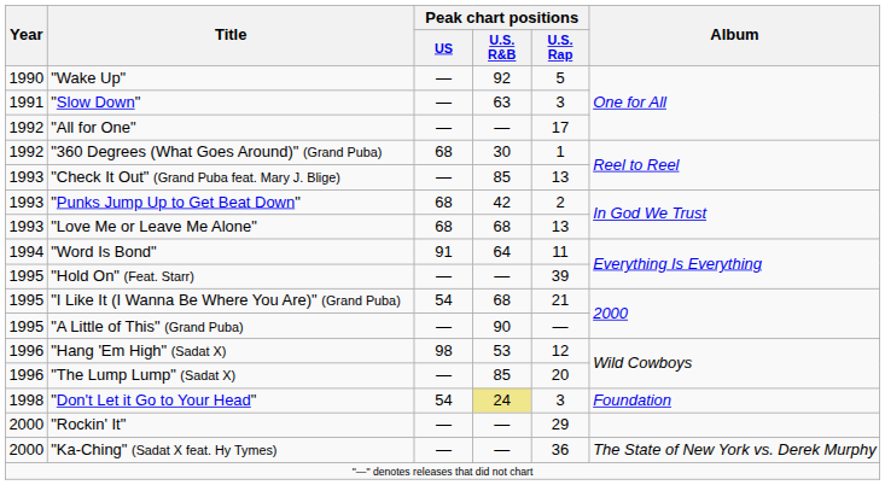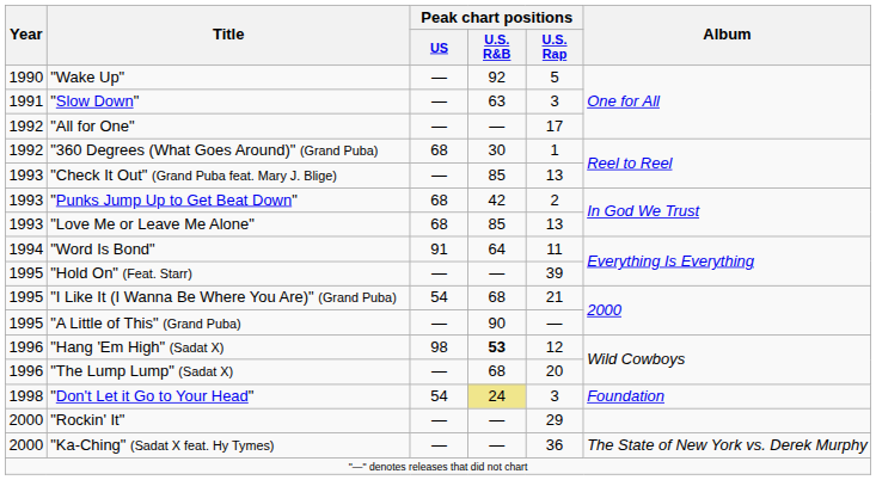"Love Me or Leave Me Alone" | Peak chart positions / U.S. R&B: 68 -> 85
"Hang 'Em High" (Sadat X) | Peak chart positions / U.S. R&B: normal -> bold
"The Lump Lump" (Sadat X) | Peak chart positions / U.S. R&B: 85 -> 68
